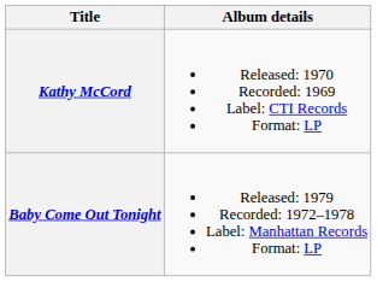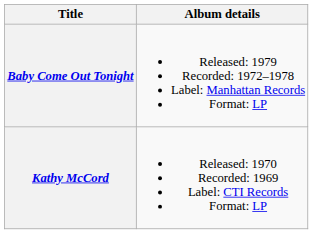rows swapped: Kathy McCord <-> Baby Come Out Tonight
